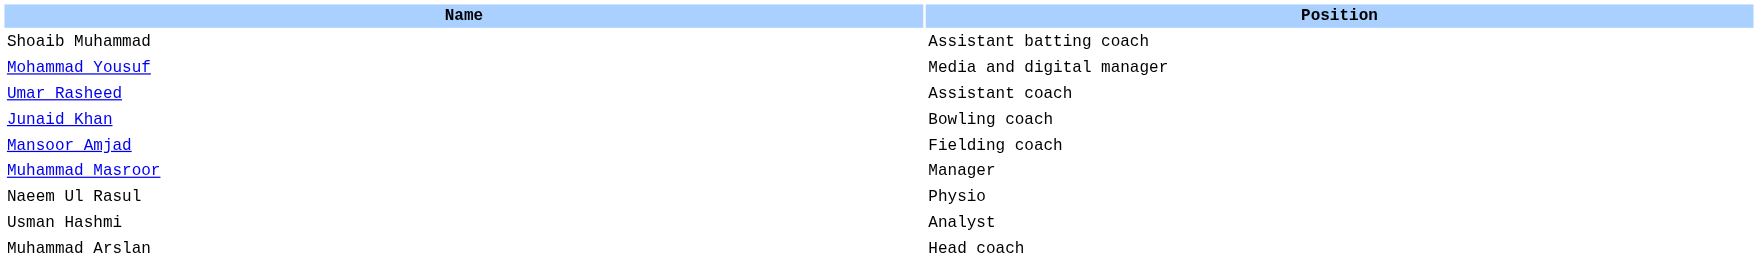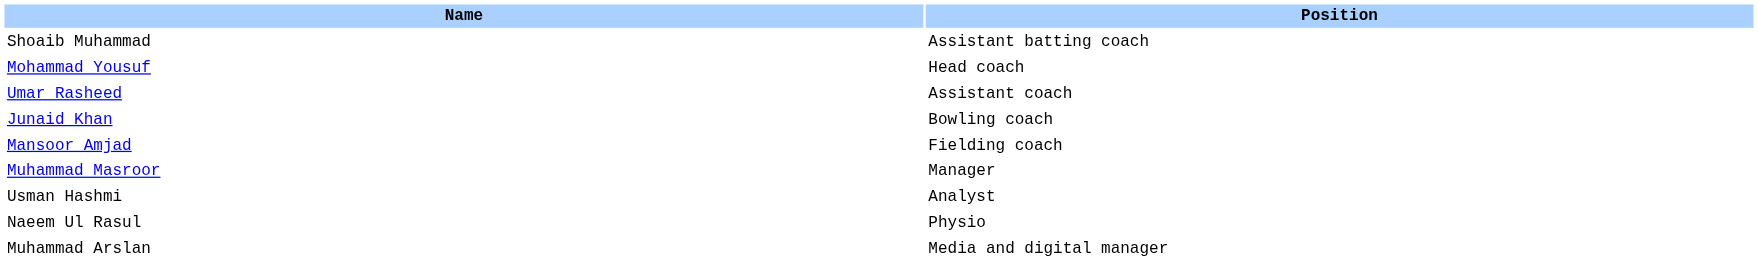Mohammad Yousuf | Position: Media and digital manager -> Head coach
rows swapped: Naeem Ul Rasul <-> Usman Hashmi
Muhammad Arslan | Position: Head coach -> Media and digital manager
